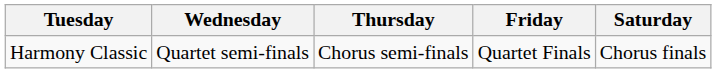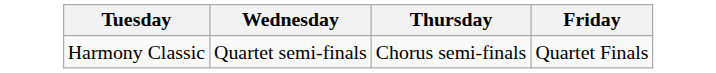- column: Saturday | Chorus finals
